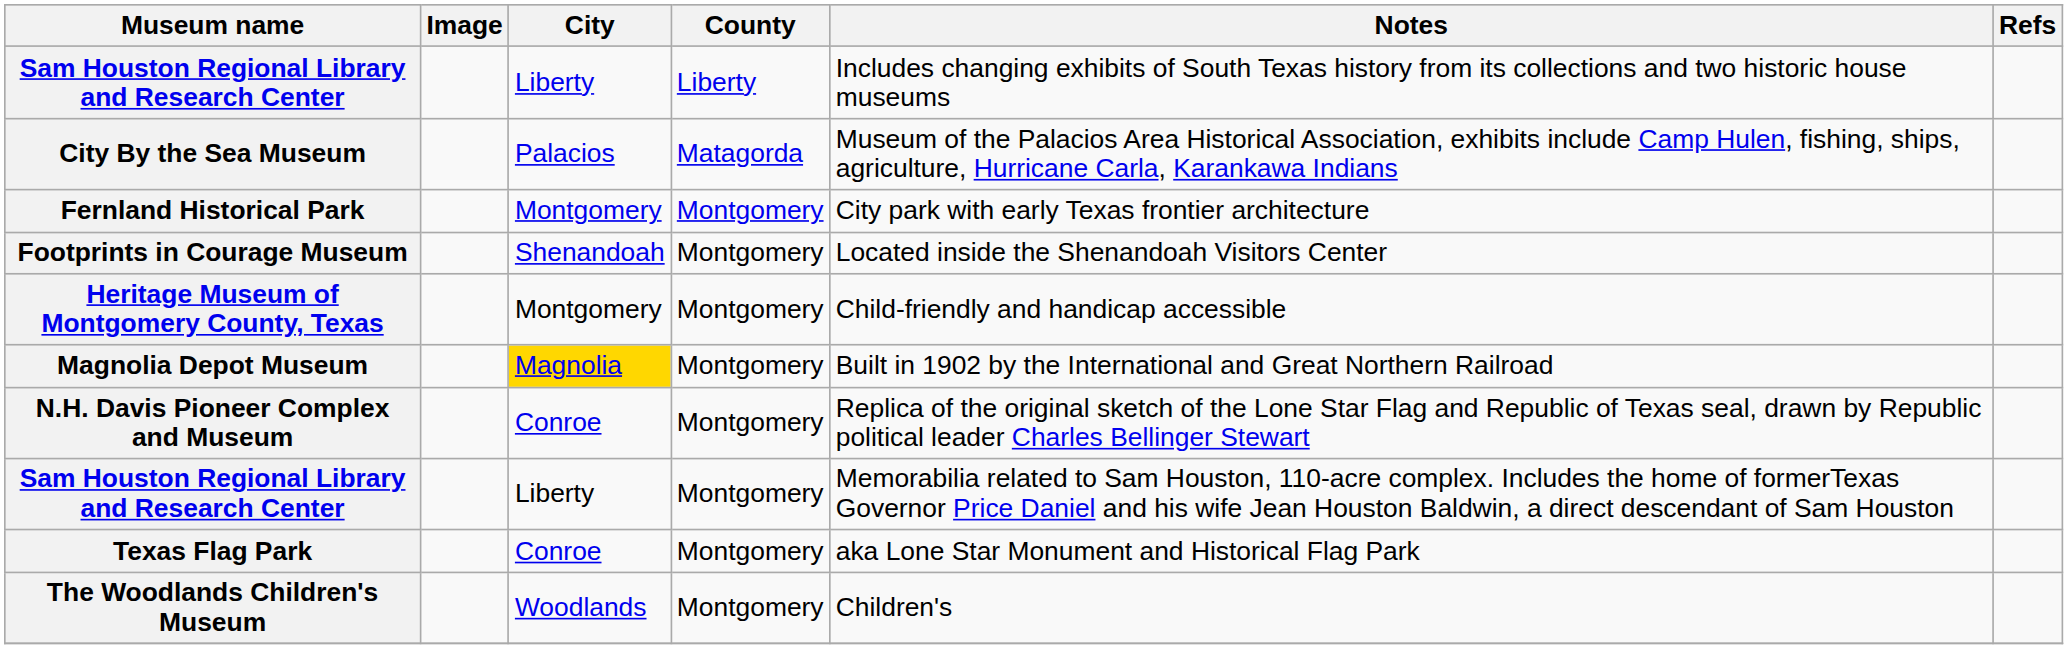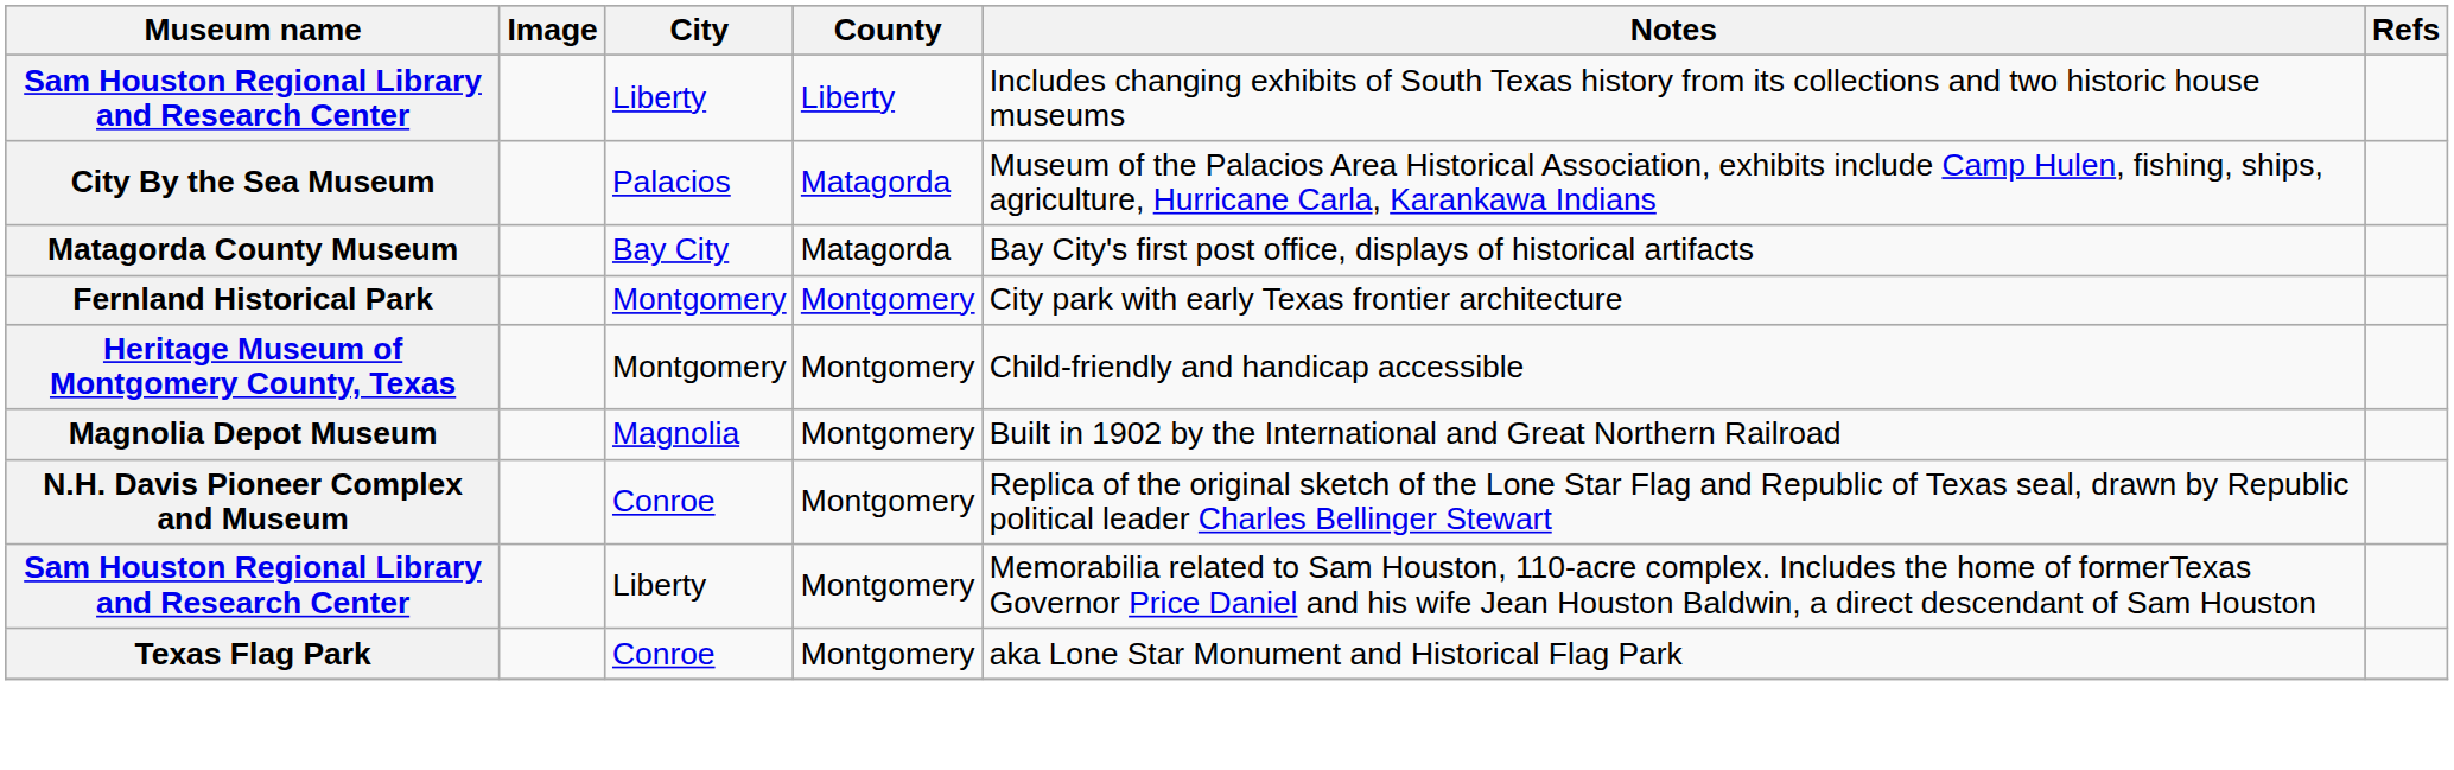+ row: Matagorda County Museum | Bay City | Matagorda | Bay City's first post office, displays of historical artifacts
- row: Footprints in Courage Museum | Shenandoah | Montgomery | Located inside the Shenandoah Visitors Center
Magnolia Depot Museum | City: gold background -> no background
- row: The Woodlands Children's Museum | Woodlands | Montgomery | Children's
